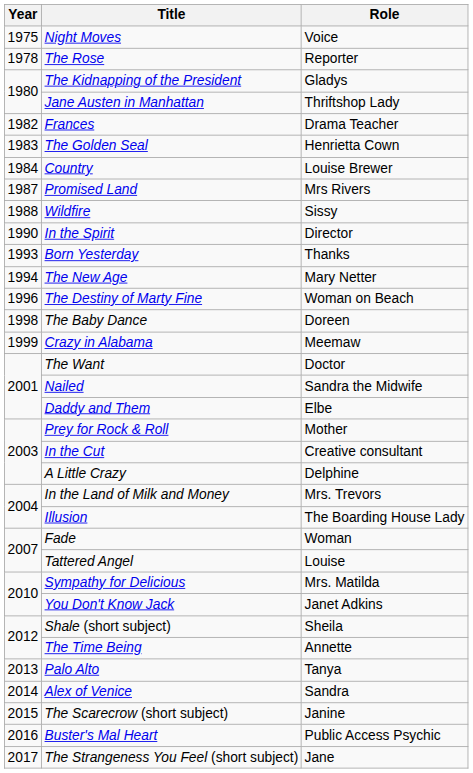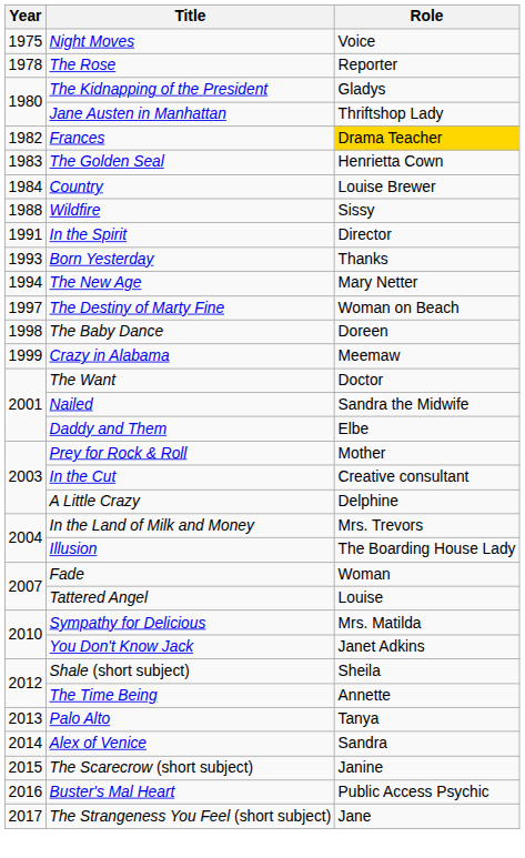Frances | Role: no background -> gold background
- row: 1987 | Promised Land | Mrs Rivers
In the Spirit | Year: 1990 -> 1991
The Destiny of Marty Fine | Year: 1996 -> 1997
